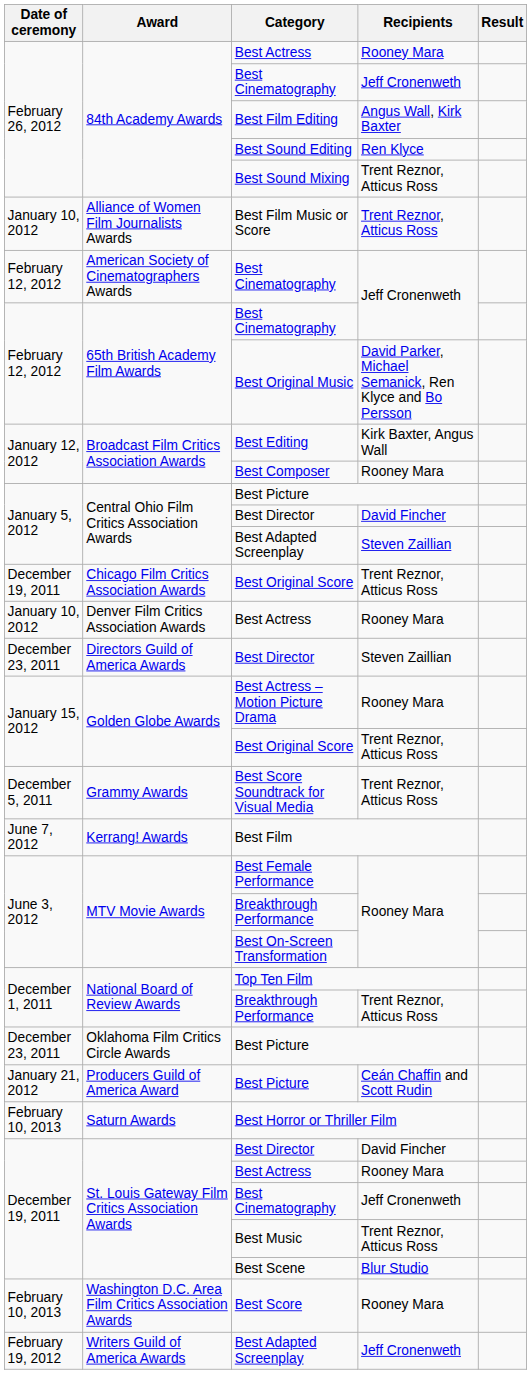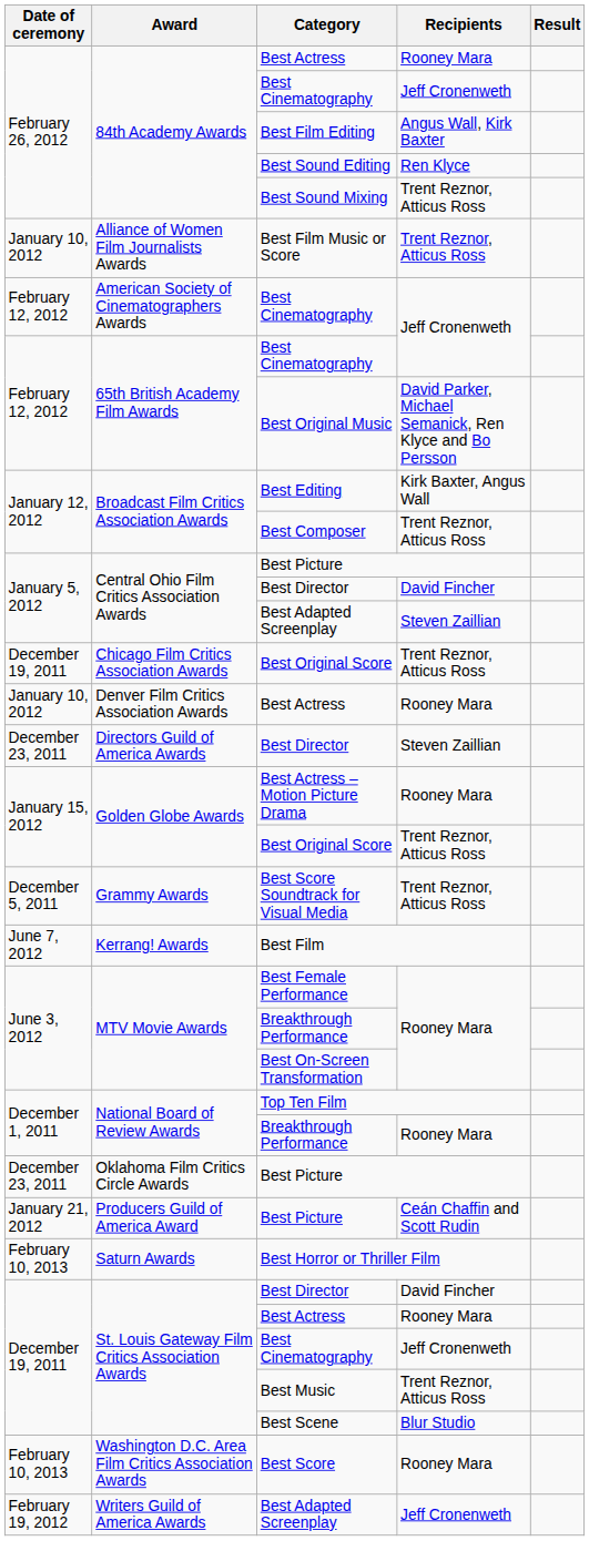Best Composer | Recipients: Rooney Mara -> Trent Reznor, Atticus Ross
National Board of Review Awards / Breakthrough Performance | Recipients: Trent Reznor, Atticus Ross -> Rooney Mara
